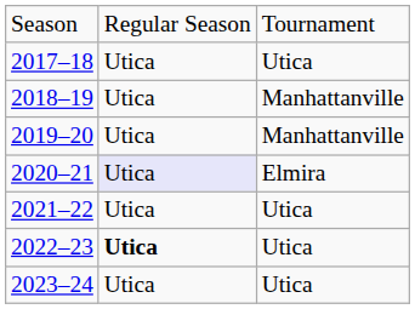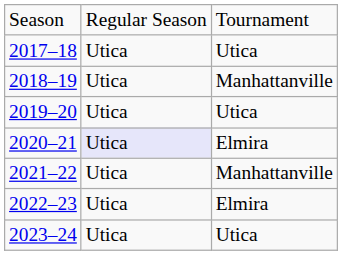2019–20 | column 3: Manhattanville -> Utica
2021–22 | column 3: Utica -> Manhattanville
2022–23 | column 2: bold -> normal
2022–23 | column 3: Utica -> Elmira
